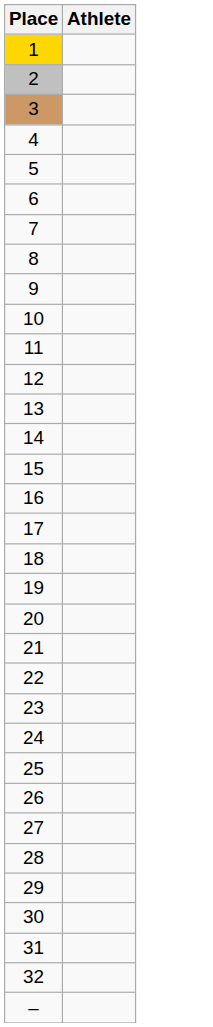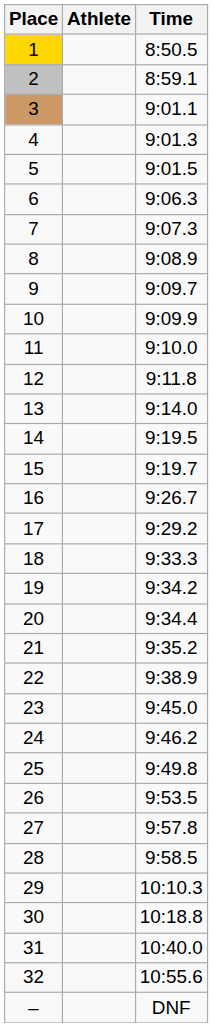+ column: Time | 8:50.5 | 8:59.1 | 9:01.1 | 9:01.3 | 9:01.5 | 9:06.3 | 9:07.3 | 9:08.9 | 9:09.7 | 9:09.9 | 9:10.0 | 9:11.8 | 9:14.0 | 9:19.5 | 9:19.7 | 9:26.7 | 9:29.2 | 9:33.3 | 9:34.2 | 9:34.4 | 9:35.2 | 9:38.9 | 9:45.0 | 9:46.2 | 9:49.8 | 9:53.5 | 9:57.8 | 9:58.5 | 10:10.3 | 10:18.8 | 10:40.0 | 10:55.6 | DNF
